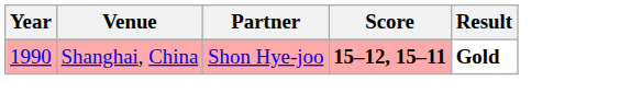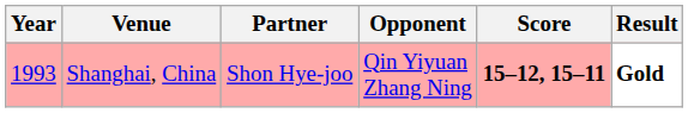+ column: Opponent | Qin Yiyuan Zhang Ning
Shanghai, China | Year: 1990 -> 1993
